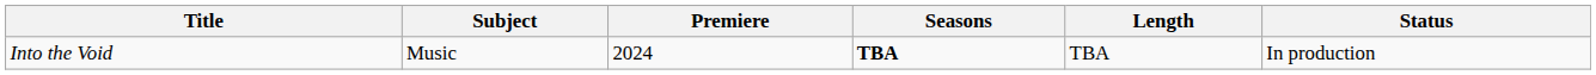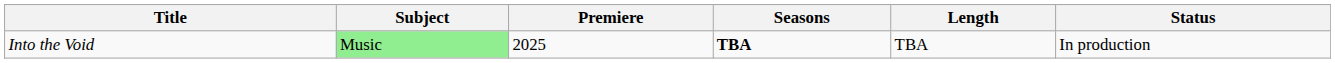Into the Void | Subject: no background -> lightgreen background
Into the Void | Premiere: 2024 -> 2025
